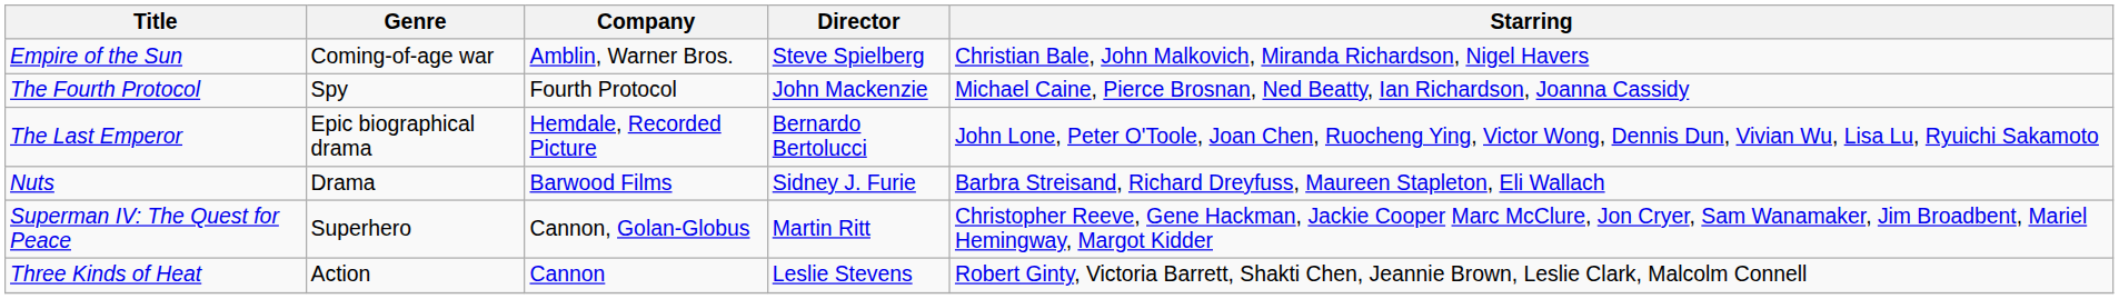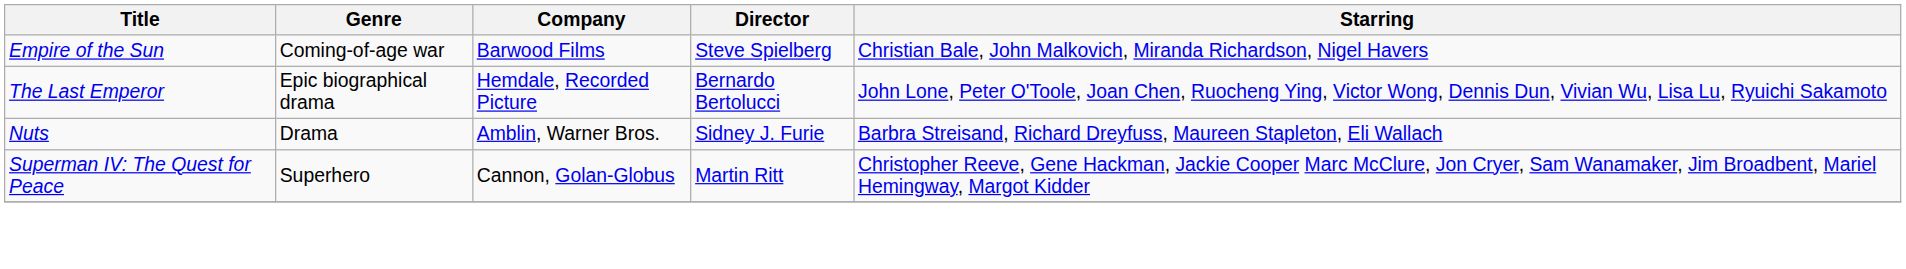Empire of the Sun | Company: Amblin, Warner Bros. -> Barwood Films
- row: The Fourth Protocol | Spy | Fourth Protocol | John Mackenzie | Michael Caine, Pierce Brosnan, Ned Beatty, Ian Richardson, Joanna Cassidy
Nuts | Company: Barwood Films -> Amblin, Warner Bros.
- row: Three Kinds of Heat | Action | Cannon | Leslie Stevens | Robert Ginty, Victoria Barrett, Shakti Chen, Jeannie Brown, Leslie Clark, Malcolm Connell
